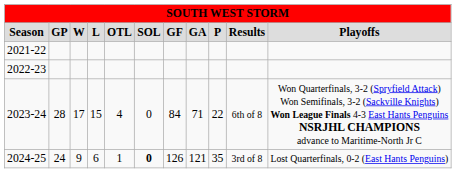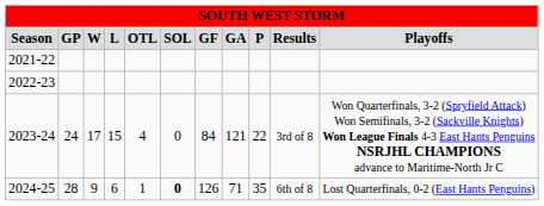2023-24 | column 2: 28 -> 24
2023-24 | column 8: 71 -> 121
2023-24 | column 10: 6th of 8 -> 3rd of 8
2024-25 | column 2: 24 -> 28
2024-25 | column 8: 121 -> 71
2024-25 | column 10: 3rd of 8 -> 6th of 8
